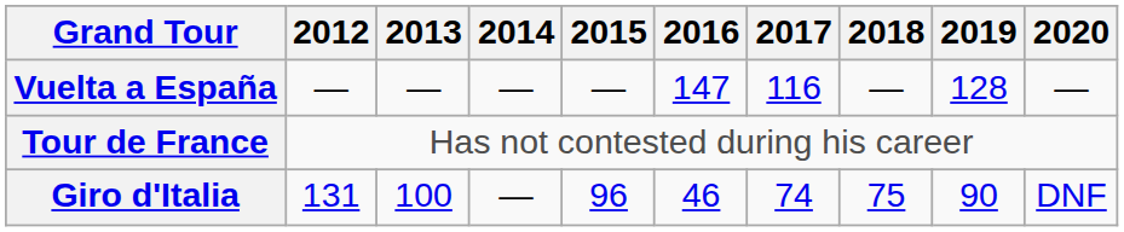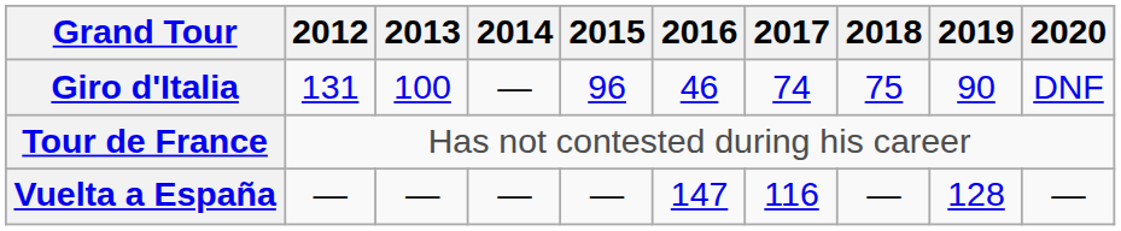rows swapped: Giro d'Italia <-> Vuelta a España
